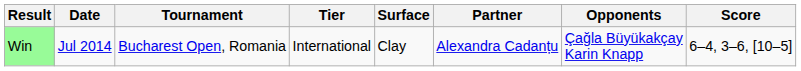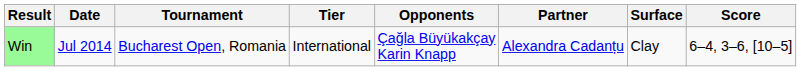columns swapped: Surface <-> Opponents
